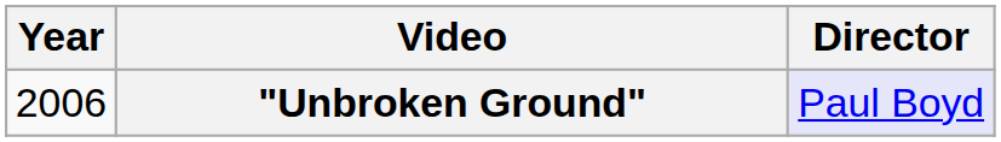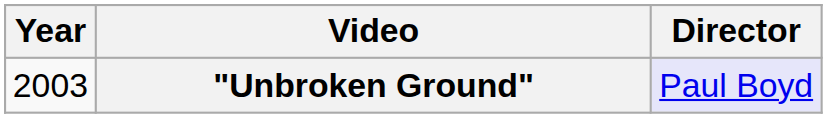"Unbroken Ground" | Year: 2006 -> 2003
